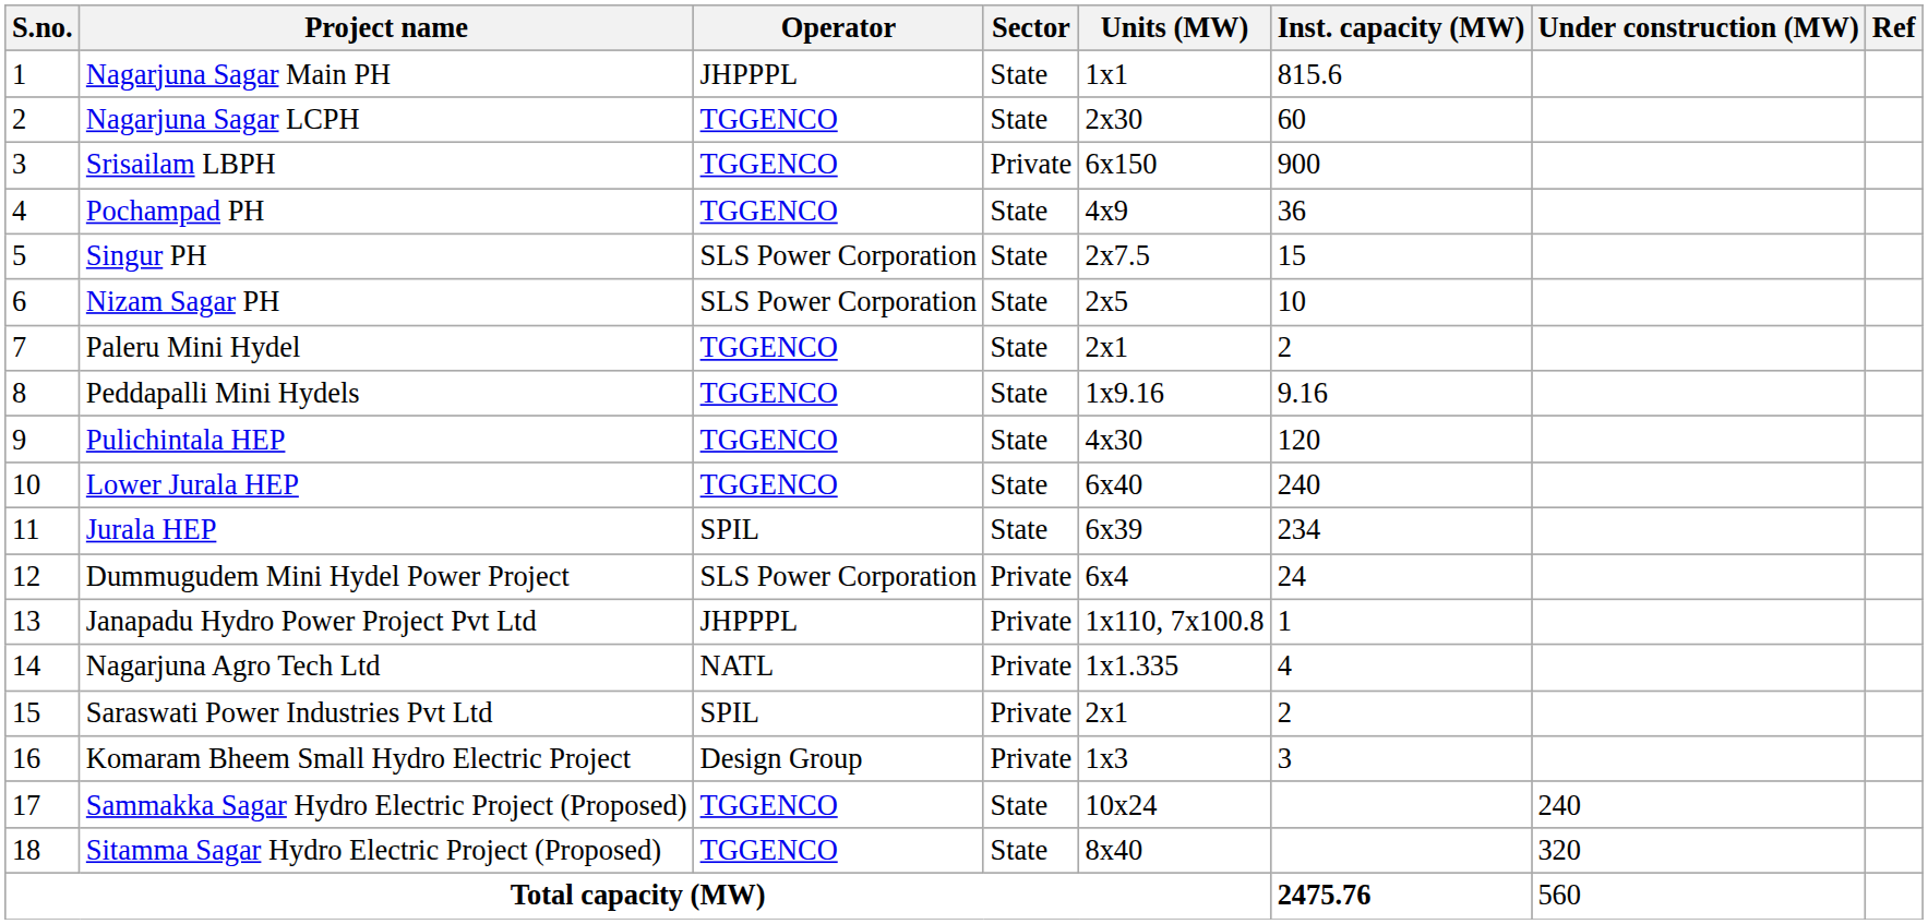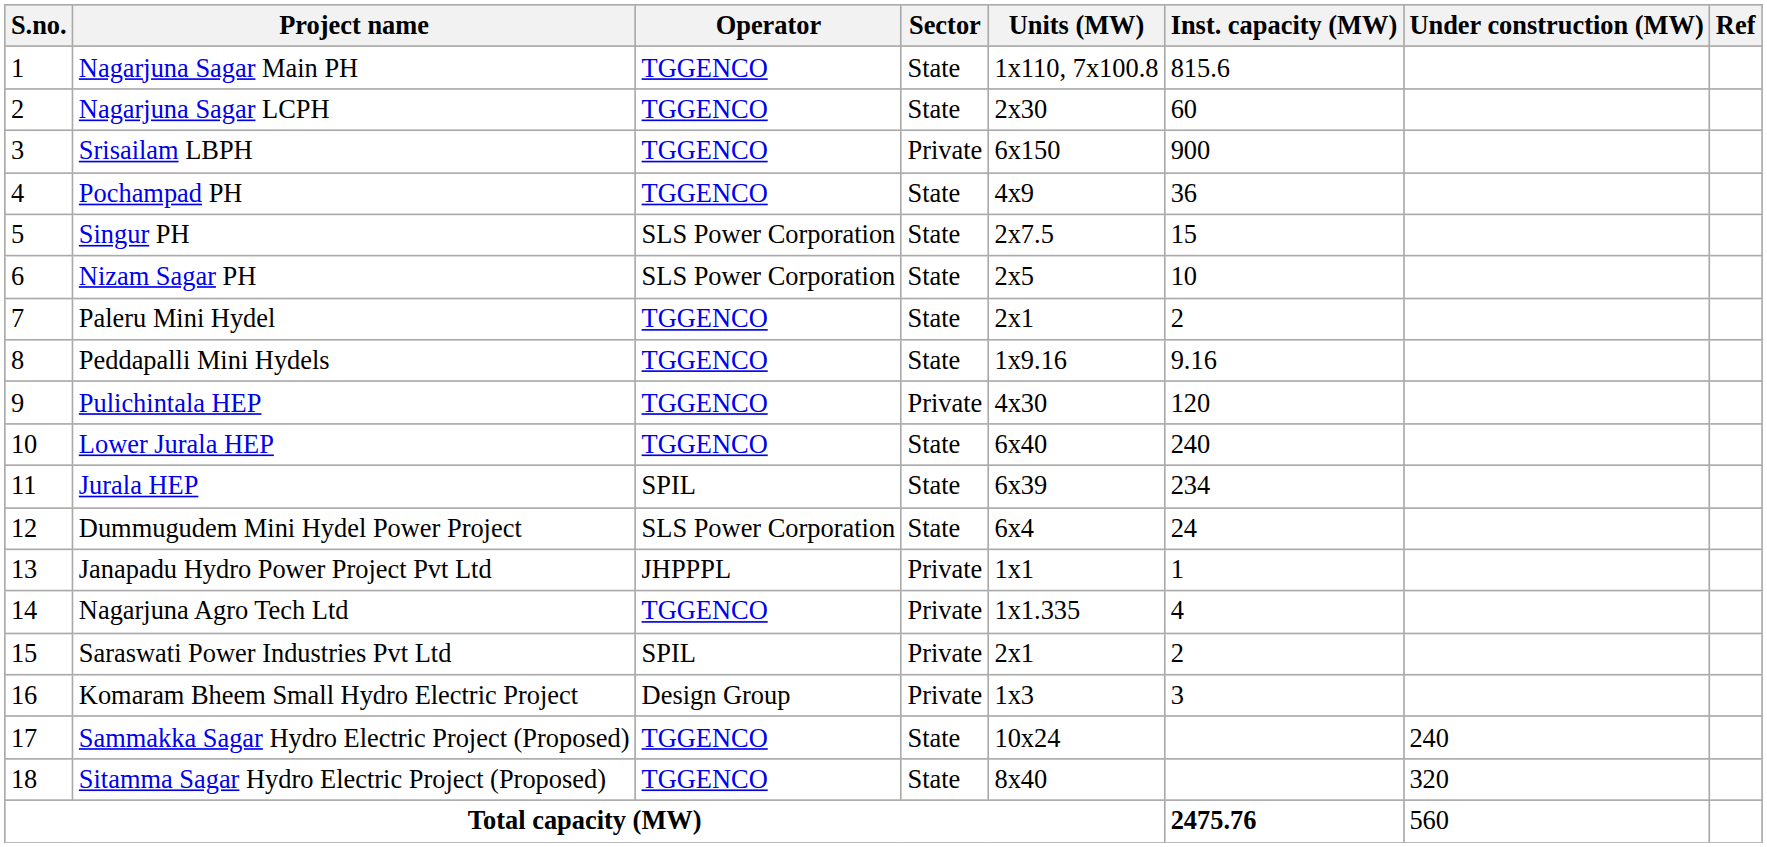Nagarjuna Sagar Main PH | Operator: JHPPPL -> TGGENCO
Nagarjuna Sagar Main PH | Units (MW): 1x1 -> 1x110, 7x100.8
Pulichintala HEP | Sector: State -> Private
Dummugudem Mini Hydel Power Project | Sector: Private -> State
Janapadu Hydro Power Project Pvt Ltd | Units (MW): 1x110, 7x100.8 -> 1x1
Nagarjuna Agro Tech Ltd | Operator: NATL -> TGGENCO
